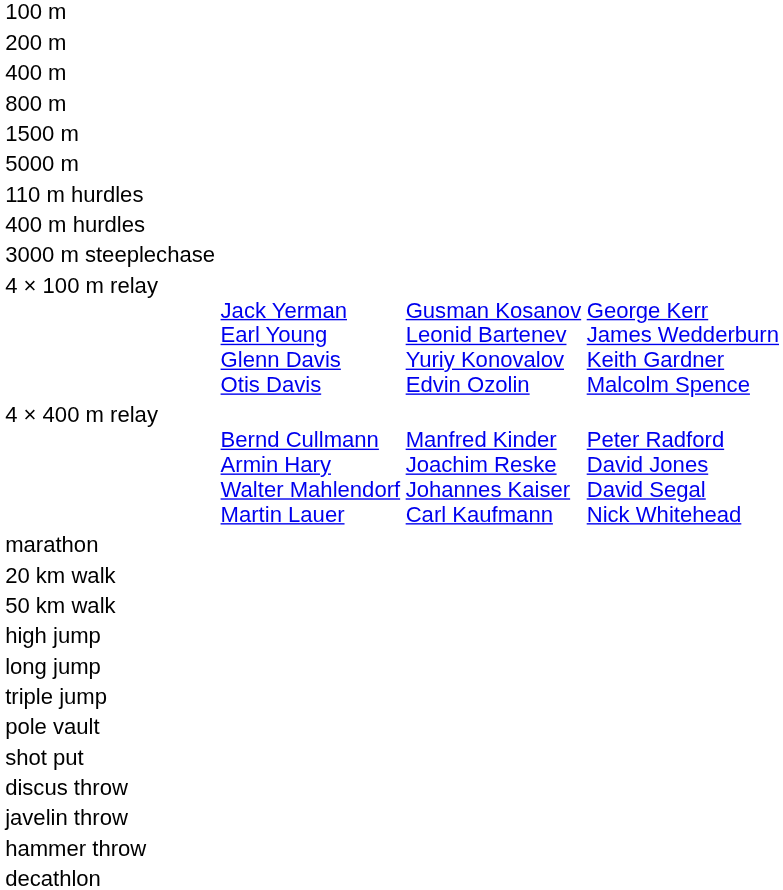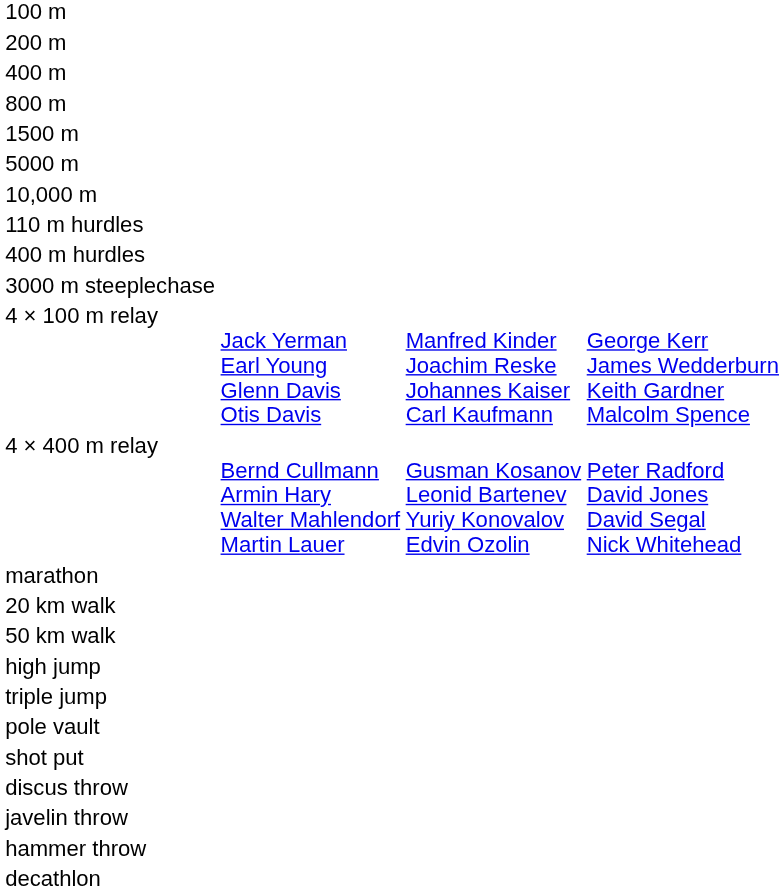+ row: 10,000 m
4 × 100 m relay | column 3: Gusman Kosanov Leonid Bartenev Yuriy Konovalov Edvin Ozolin -> Manfred Kinder Joachim Reske Johannes Kaiser Carl Kaufmann
4 × 400 m relay | column 3: Manfred Kinder Joachim Reske Johannes Kaiser Carl Kaufmann -> Gusman Kosanov Leonid Bartenev Yuriy Konovalov Edvin Ozolin
- row: long jump
